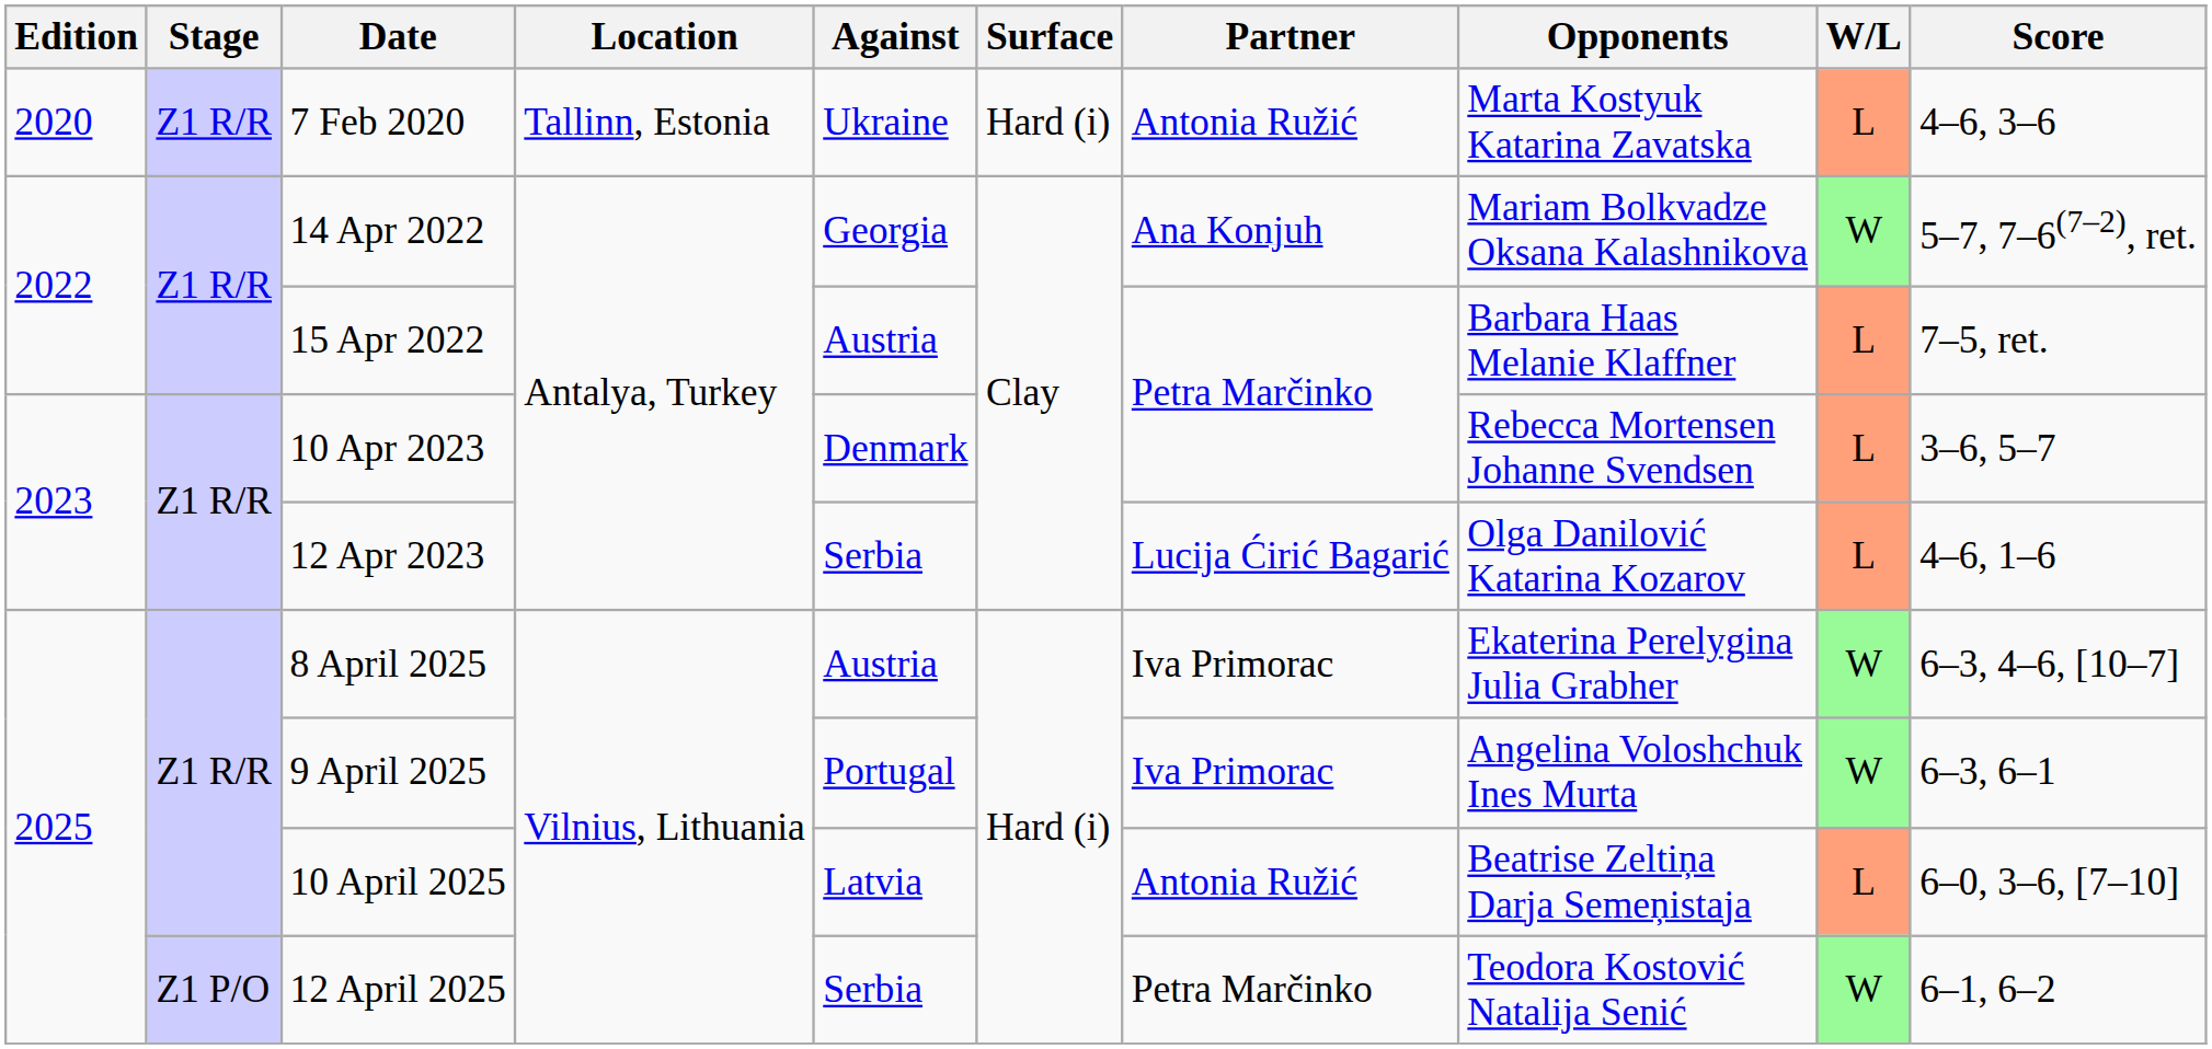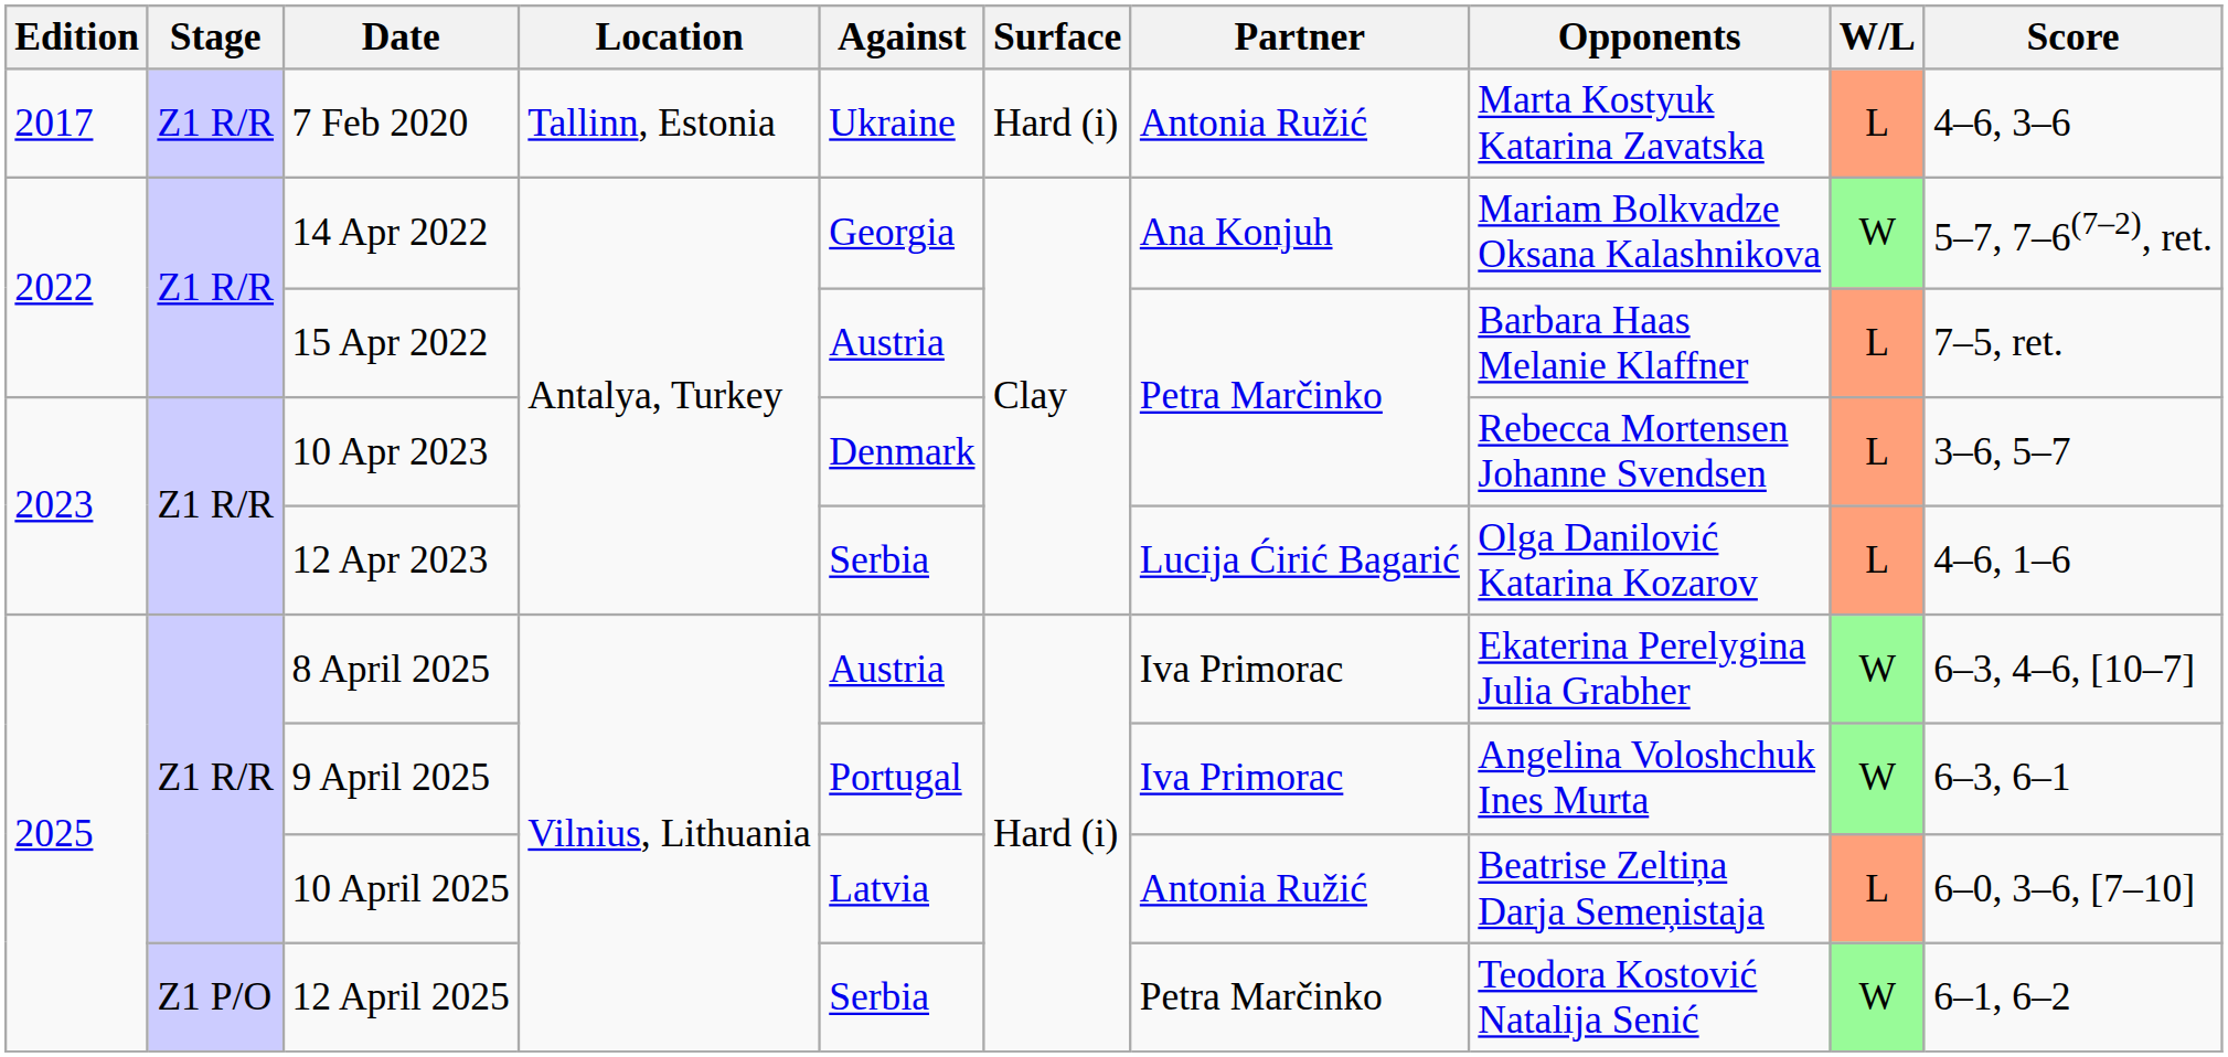7 Feb 2020 | Edition: 2020 -> 2017
